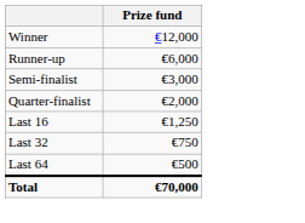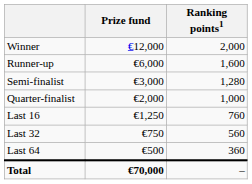+ column: Ranking points1 | 2,000 | 1,600 | 1,280 | 1,000 | 760 | 560 | 360 | –
